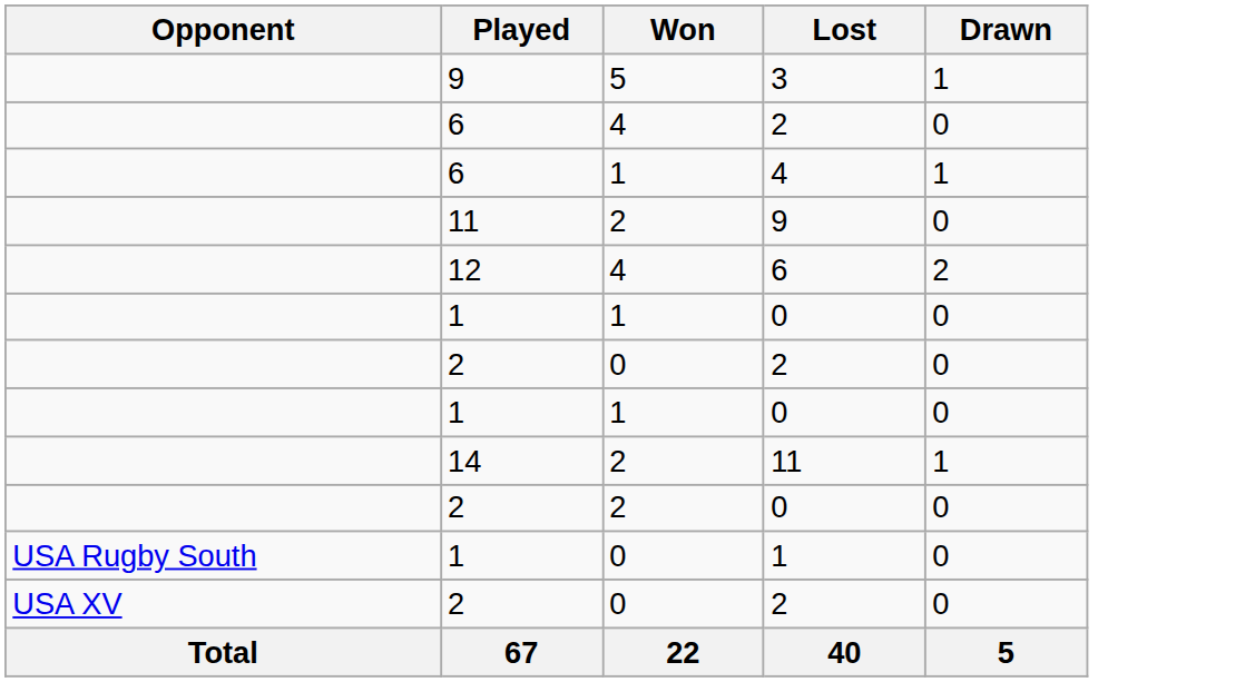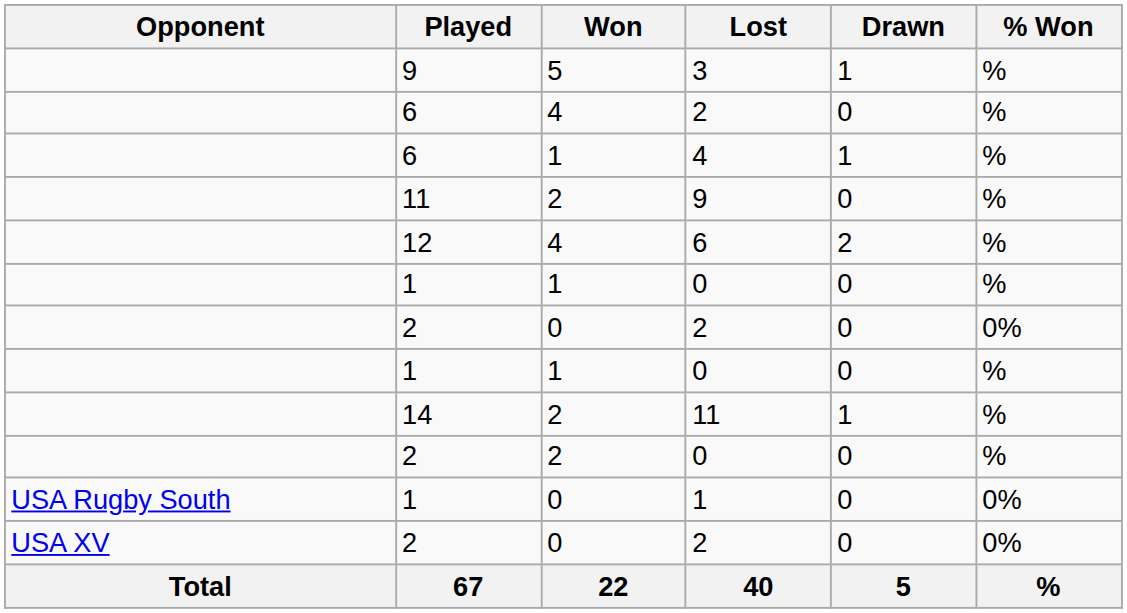+ column: % Won | % | % | % | % | % | % | 0% | % | % | % | 0% | 0% | %
